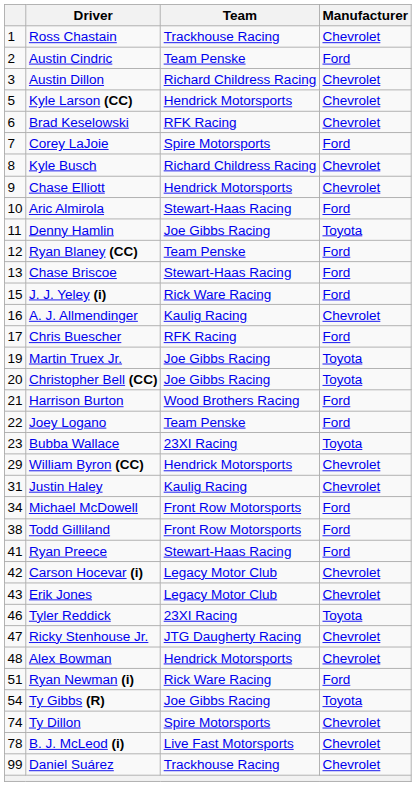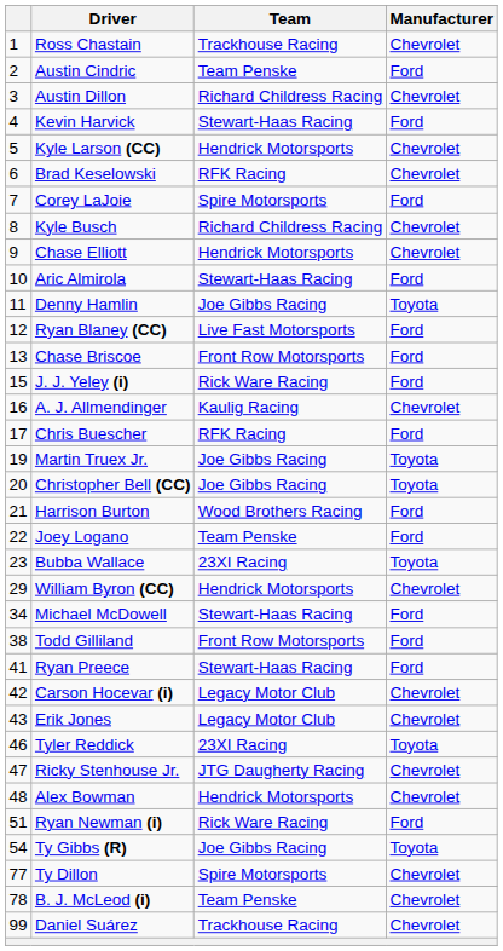+ row: 4 | Kevin Harvick | Stewart-Haas Racing | Ford
Ryan Blaney (CC) | Team: Team Penske -> Live Fast Motorsports
Chase Briscoe | Team: Stewart-Haas Racing -> Front Row Motorsports
- row: 31 | Justin Haley | Kaulig Racing | Chevrolet
Michael McDowell | Team: Front Row Motorsports -> Stewart-Haas Racing
Ty Dillon | column 1: 74 -> 77
B. J. McLeod (i) | Team: Live Fast Motorsports -> Team Penske
